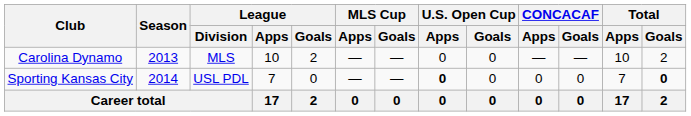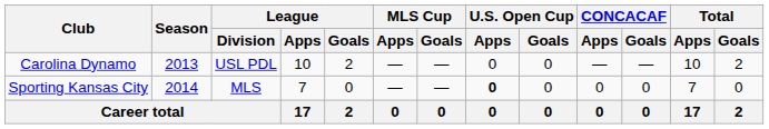Carolina Dynamo | League / Division: MLS -> USL PDL
Sporting Kansas City | League / Division: USL PDL -> MLS
Sporting Kansas City | Total / Goals: bold -> normal
